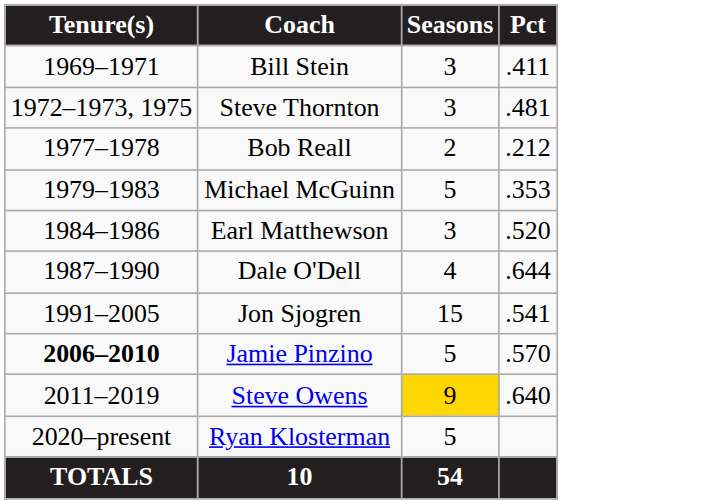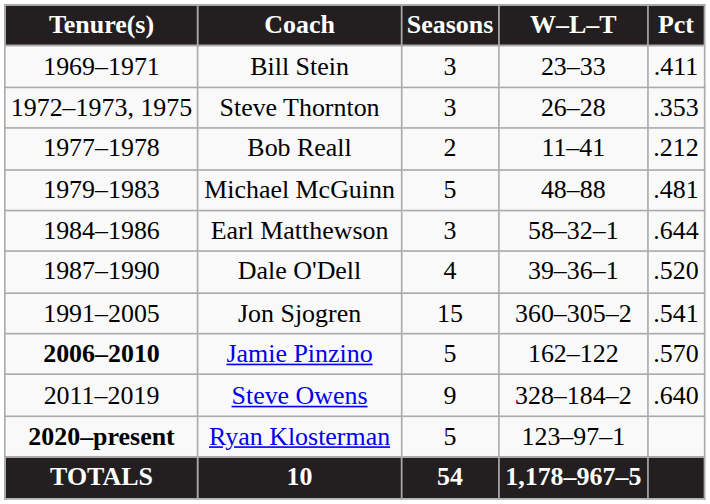+ column: W–L–T | 23–33 | 26–28 | 11–41 | 48–88 | 58–32–1 | 39–36–1 | 360–305–2 | 162–122 | 328–184–2 | 123–97–1 | 1,178–967–5
Steve Thornton | Pct: .481 -> .353
Michael McGuinn | Pct: .353 -> .481
Earl Matthewson | Pct: .520 -> .644
Dale O'Dell | Pct: .644 -> .520
Steve Owens | Seasons: gold background -> no background
Ryan Klosterman | Tenure(s): normal -> bold
